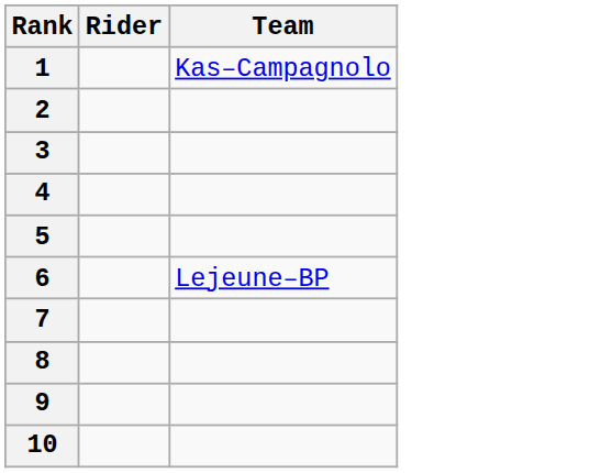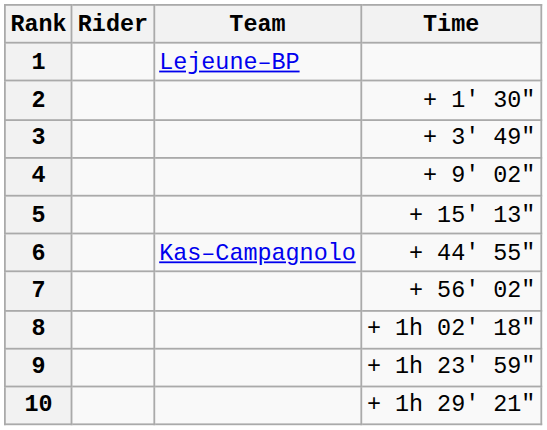+ column: Time | + 1′ 30″ | + 3′ 49″ | + 9' 02" | + 15' 13" | + 44' 55" | + 56' 02" | + 1h 02' 18" | + 1h 23' 59" | + 1h 29' 21"
1 | Team: Kas–Campagnolo -> Lejeune–BP
6 | Team: Lejeune–BP -> Kas–Campagnolo
